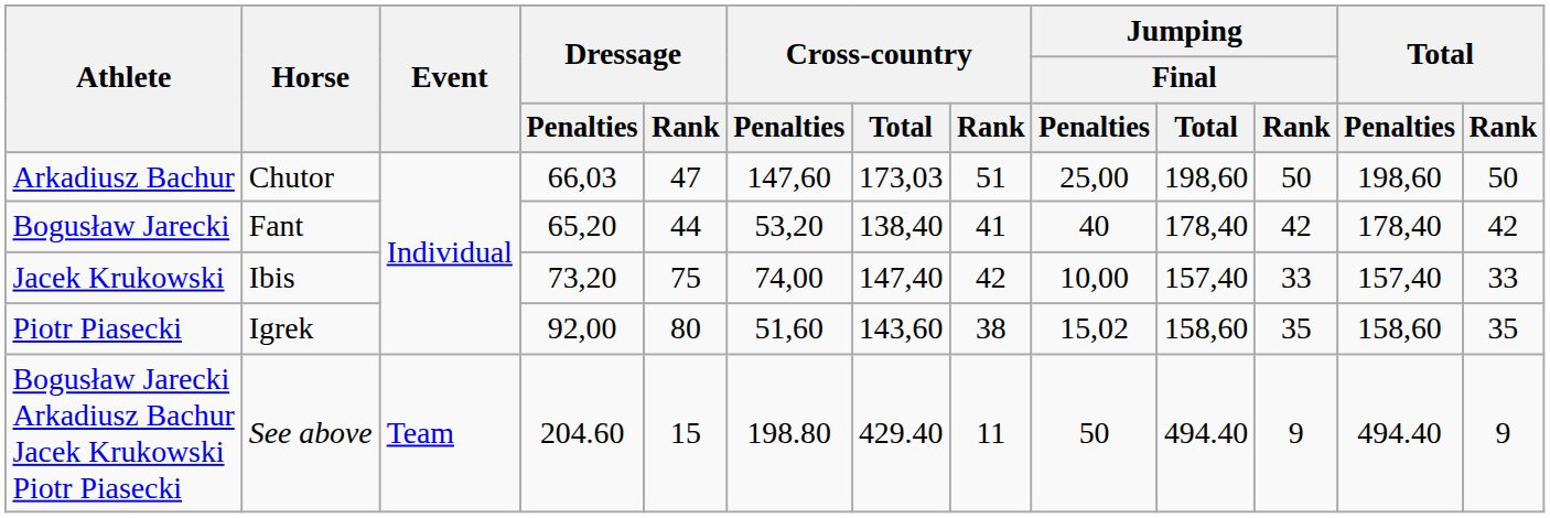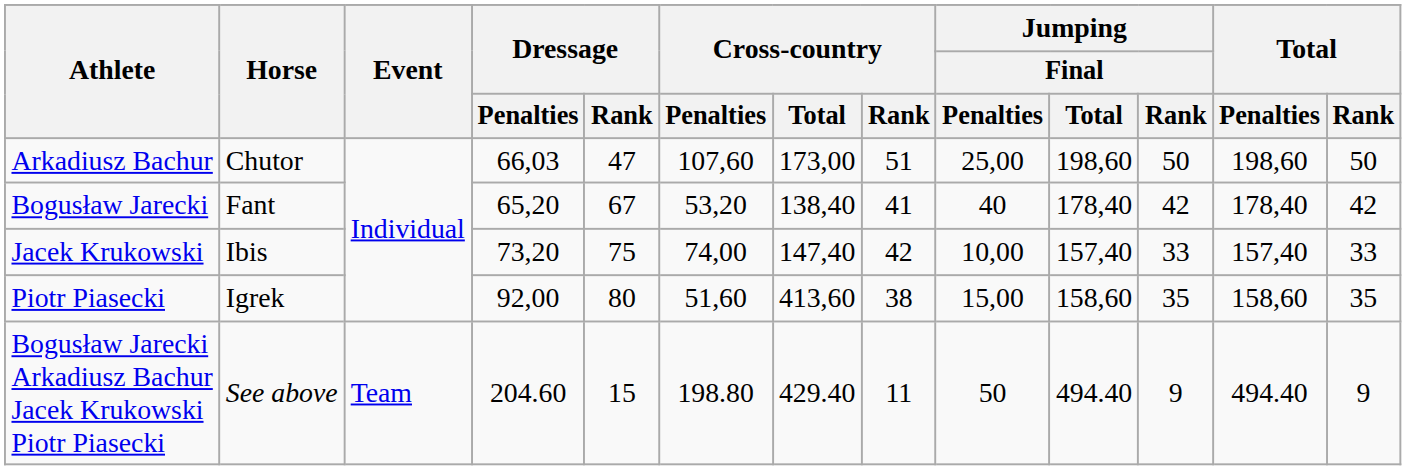Arkadiusz Bachur | Cross-country / Penalties: 147,60 -> 107,60
Arkadiusz Bachur | Cross-country / Total: 173,03 -> 173,00
Bogusław Jarecki | Dressage / Rank: 44 -> 67
Piotr Piasecki | Cross-country / Total: 143,60 -> 413,60
Piotr Piasecki | Jumping / Final / Penalties: 15,02 -> 15,00
